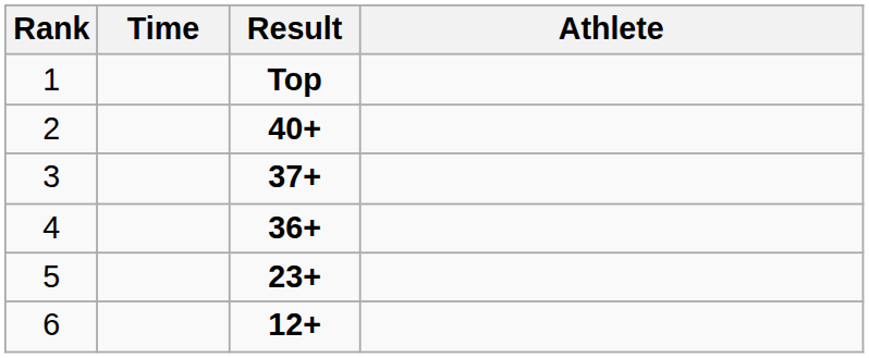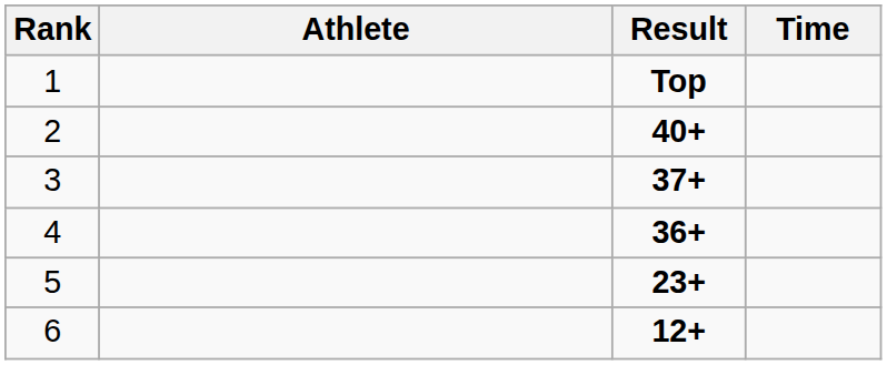columns swapped: Athlete <-> Time
